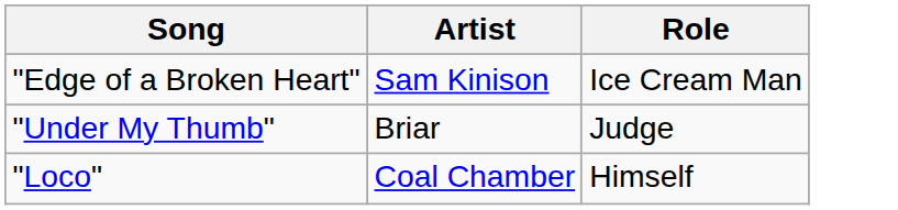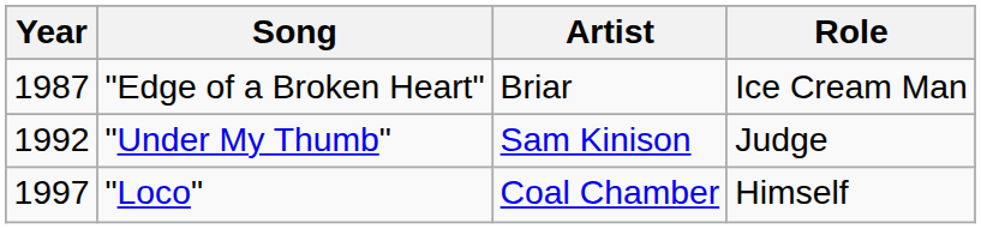+ column: Year | 1987 | 1992 | 1997
"Edge of a Broken Heart" | Artist: Sam Kinison -> Briar
"Under My Thumb" | Artist: Briar -> Sam Kinison
